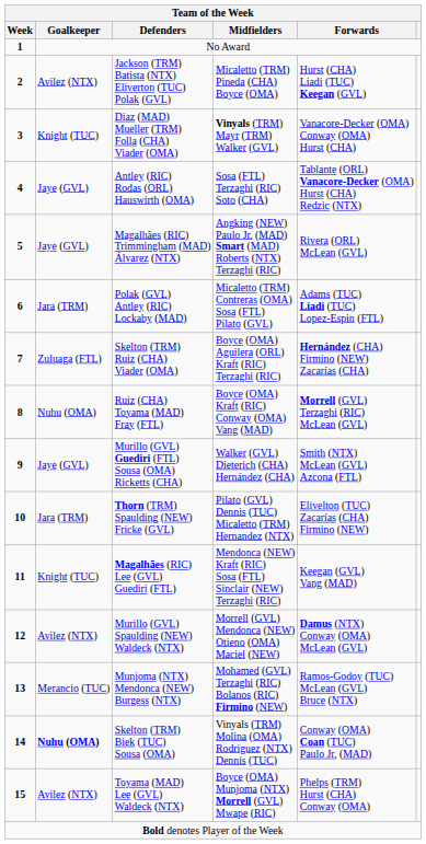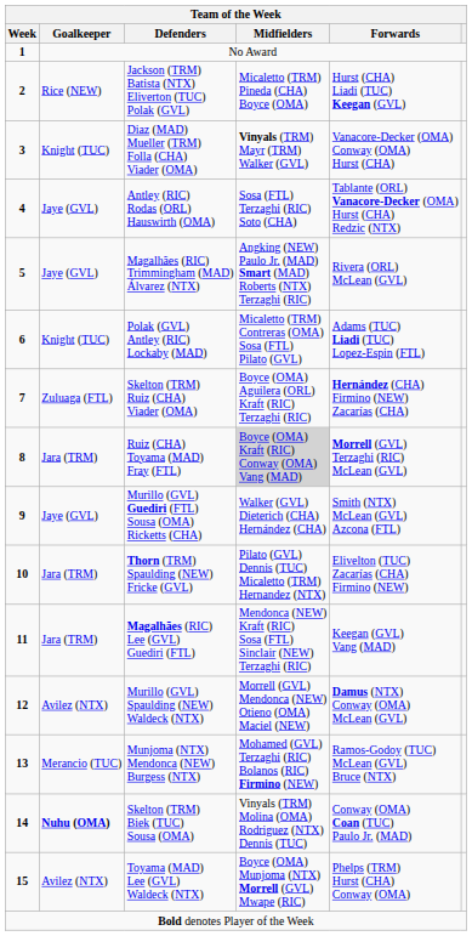Jackson (TRM) Batista (NTX) Eliverton (TUC) Polak (GVL) | Goalkeeper: Avilez (NTX) -> Rice (NEW)
Polak (GVL) Antley (RIC) Lockaby (MAD) | Goalkeeper: Jara (TRM) -> Knight (TUC)
Ruiz (CHA) Toyama (MAD) Fray (FTL) | Goalkeeper: Nuhu (OMA) -> Jara (TRM)
Ruiz (CHA) Toyama (MAD) Fray (FTL) | Midfielders: no background -> lightgrey background
Magalhães (RIC) Lee (GVL) Guediri (FTL) | Goalkeeper: Knight (TUC) -> Jara (TRM)
